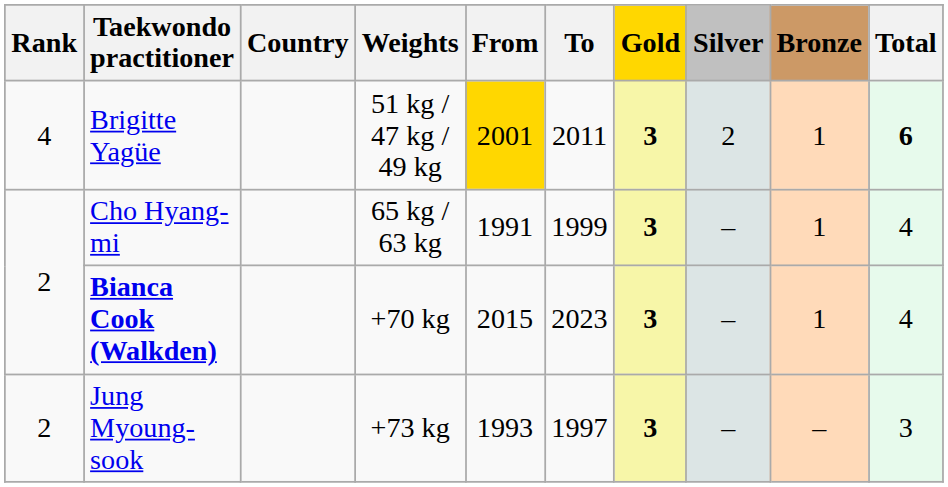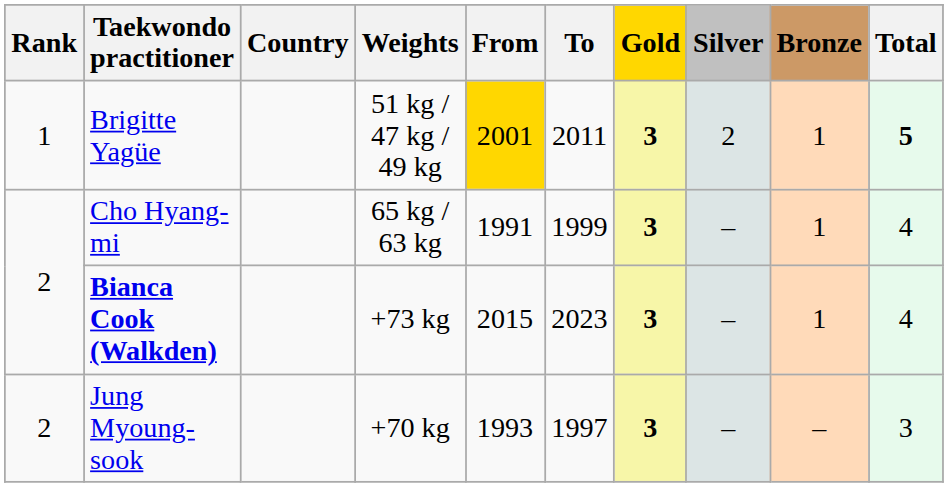Brigitte Yagüe | Rank: 4 -> 1
Brigitte Yagüe | Total: 6 -> 5
Bianca Cook (Walkden) | Weights: +70 kg -> +73 kg
Jung Myoung-sook | Weights: +73 kg -> +70 kg
